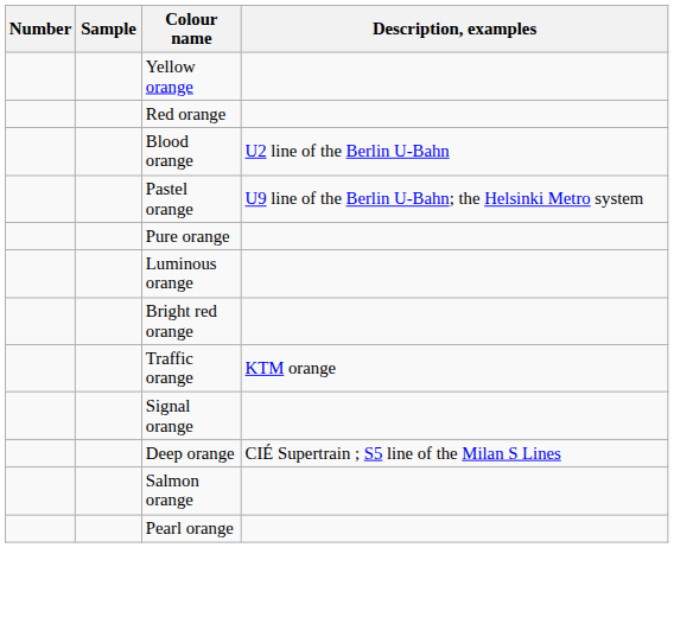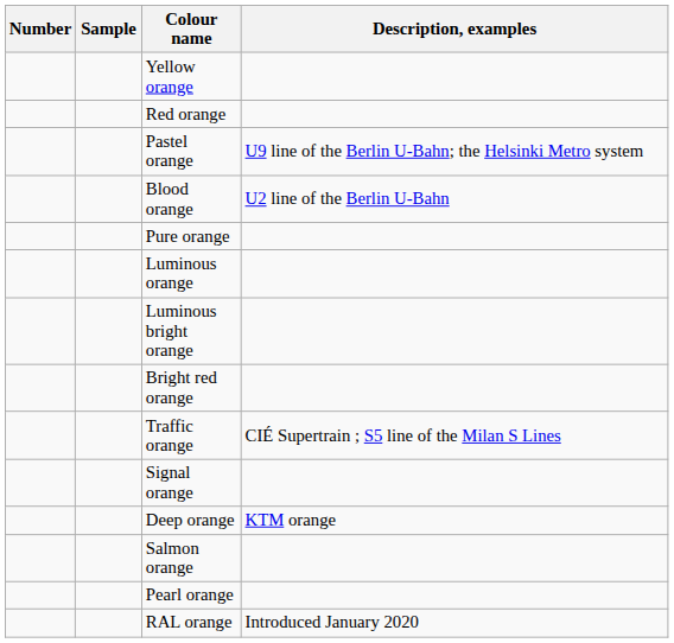rows swapped: Blood orange <-> Pastel orange
+ row: Luminous bright orange
Traffic orange | Description, examples: KTM orange -> CIÉ Supertrain ; S5 line of the Milan S Lines
Deep orange | Description, examples: CIÉ Supertrain ; S5 line of the Milan S Lines -> KTM orange
+ row: RAL orange | Introduced January 2020
